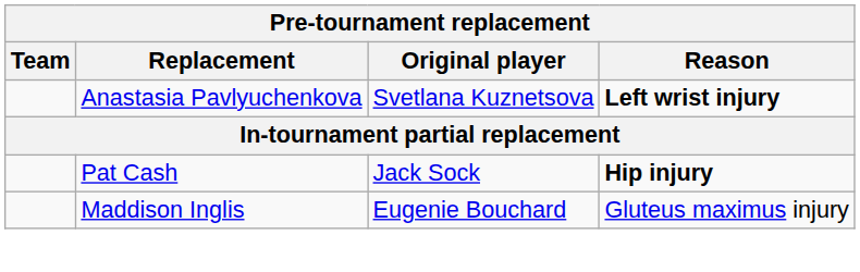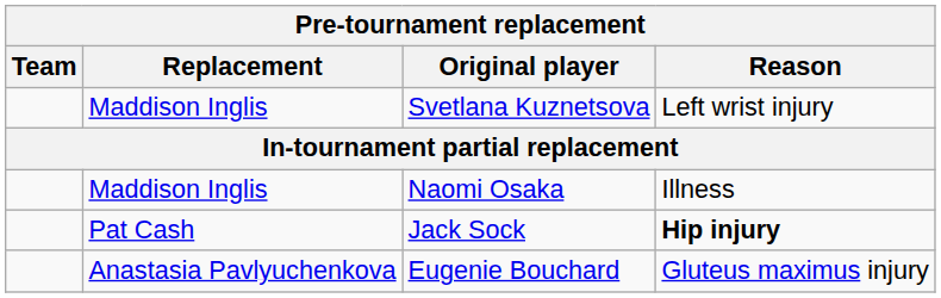Svetlana Kuznetsova | Replacement: Anastasia Pavlyuchenkova -> Maddison Inglis
Svetlana Kuznetsova | Reason: bold -> normal
+ row: Maddison Inglis | Naomi Osaka | Illness
Eugenie Bouchard | Replacement: Maddison Inglis -> Anastasia Pavlyuchenkova
